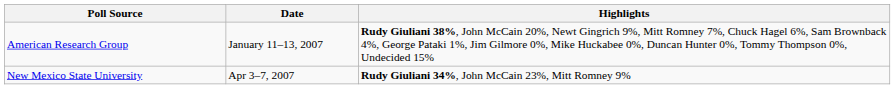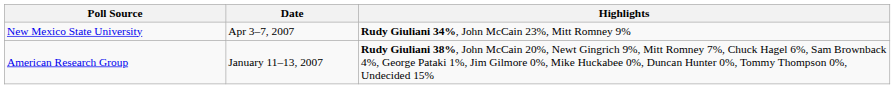rows swapped: New Mexico State University <-> American Research Group
